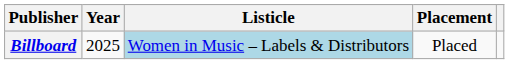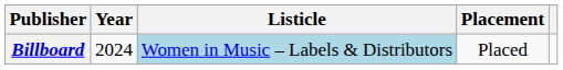Billboard | Year: 2025 -> 2024
